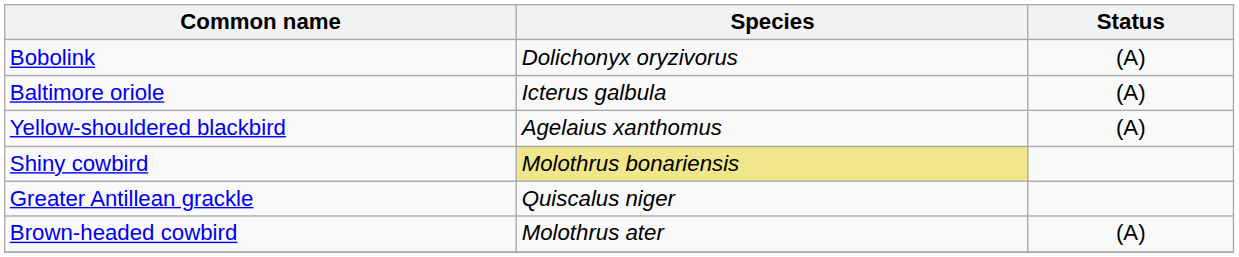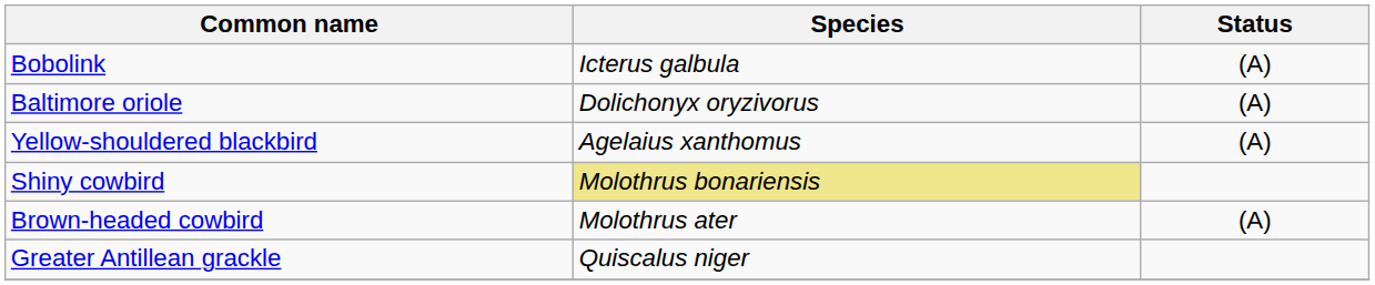Bobolink | Species: Dolichonyx oryzivorus -> Icterus galbula
Baltimore oriole | Species: Icterus galbula -> Dolichonyx oryzivorus
rows swapped: Brown-headed cowbird <-> Greater Antillean grackle
